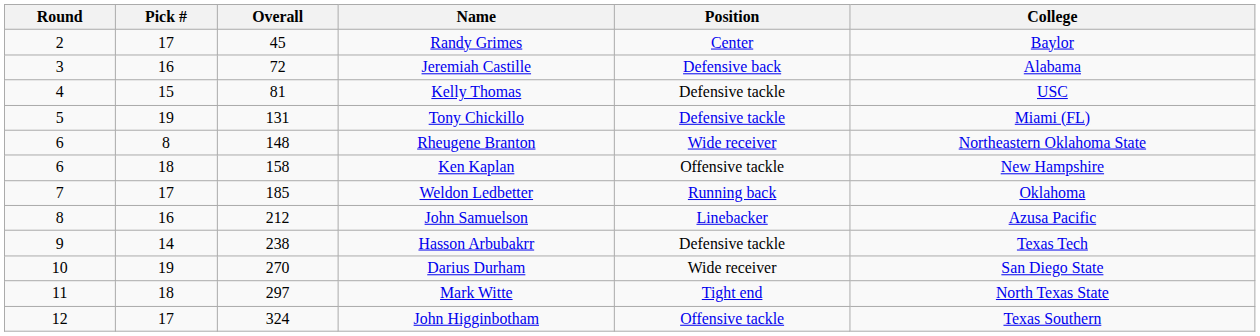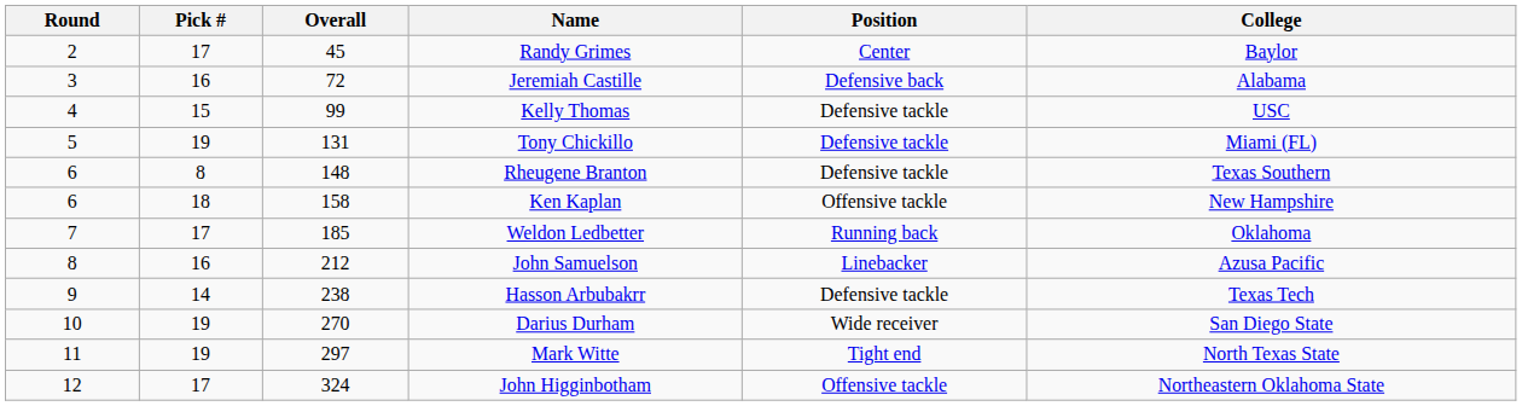Kelly Thomas | Overall: 81 -> 99
Rheugene Branton | Position: Wide receiver -> Defensive tackle
Rheugene Branton | College: Northeastern Oklahoma State -> Texas Southern
Mark Witte | Pick #: 18 -> 19
John Higginbotham | College: Texas Southern -> Northeastern Oklahoma State
